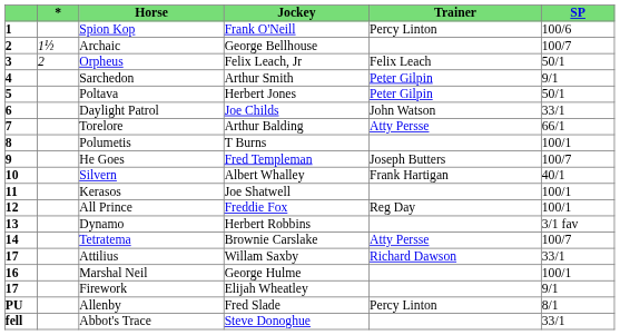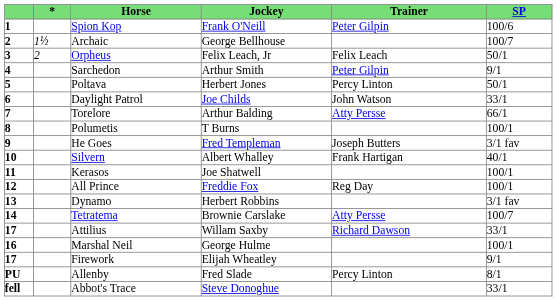Spion Kop | Trainer: Percy Linton -> Peter Gilpin
Poltava | Trainer: Peter Gilpin -> Percy Linton
He Goes | SP: 100/7 -> 3/1 fav
